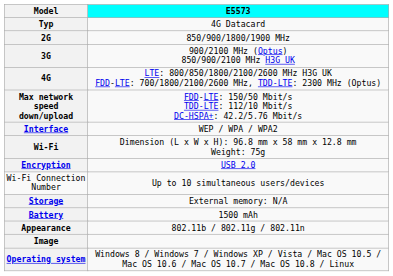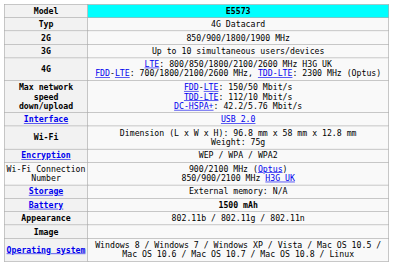3G | E5573: 900/2100 MHz (Optus) 850/900/2100 MHz H3G UK -> Up to 10 simultaneous users/devices
Interface | E5573: WEP / WPA / WPA2 -> USB 2.0
Encryption | E5573: USB 2.0 -> WEP / WPA / WPA2
Wi-Fi Connection Number | E5573: Up to 10 simultaneous users/devices -> 900/2100 MHz (Optus) 850/900/2100 MHz H3G UK
Battery | E5573: normal -> bold
